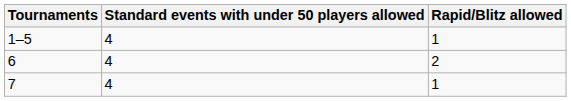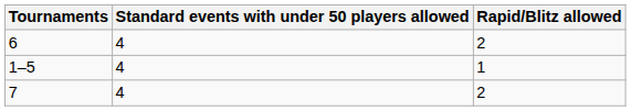rows swapped: 1–5 <-> 6
7 | Rapid/Blitz allowed: 1 -> 2
